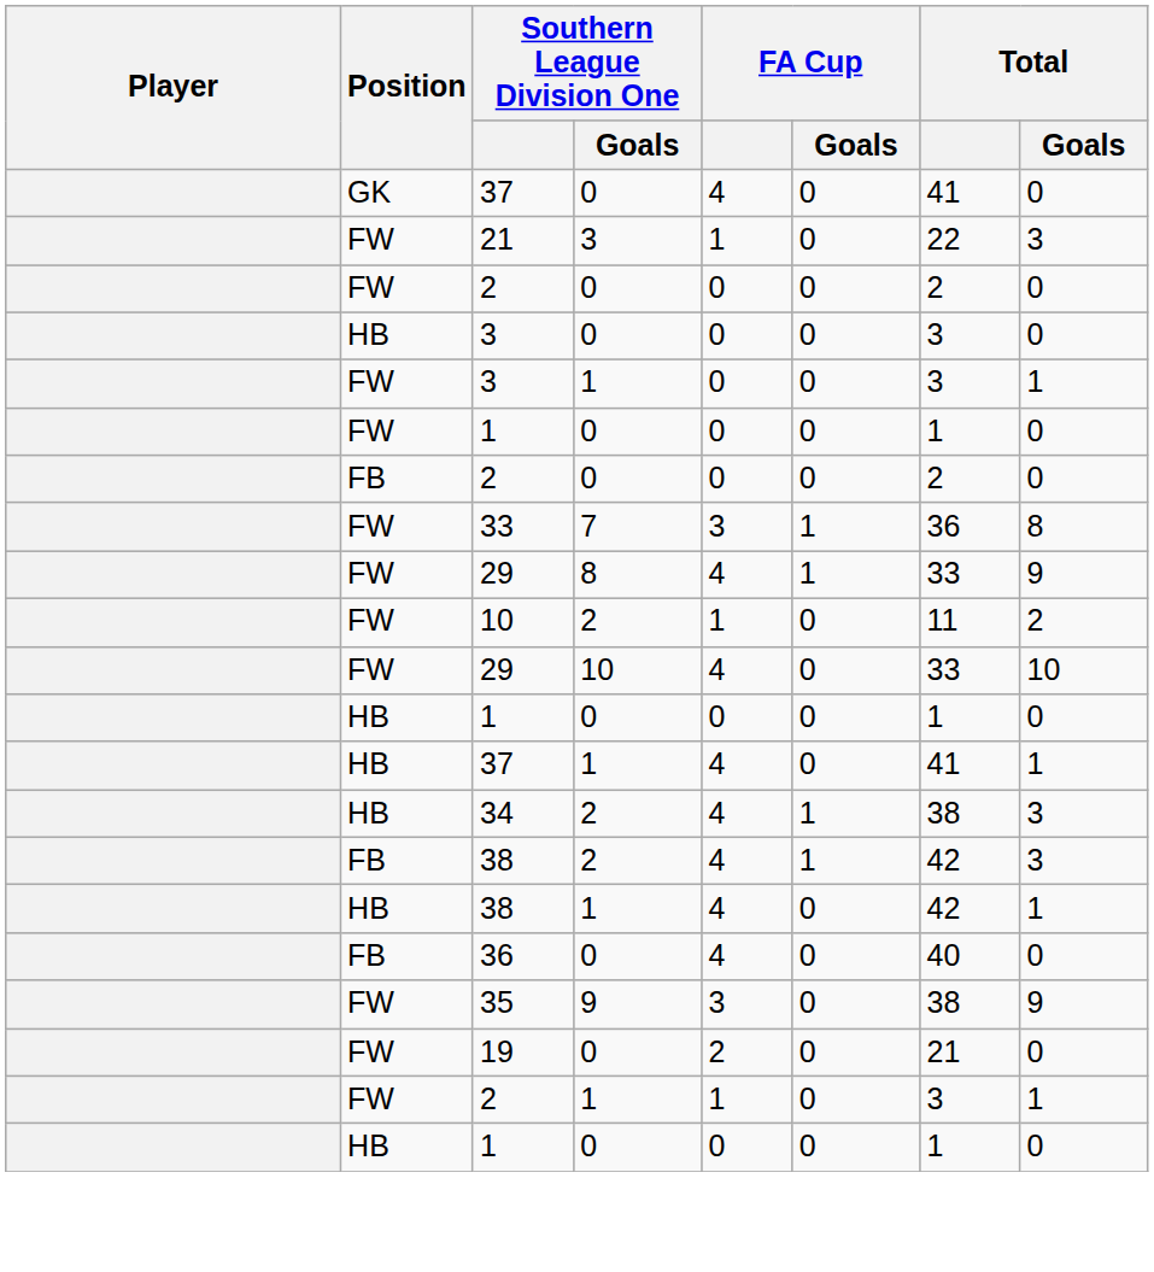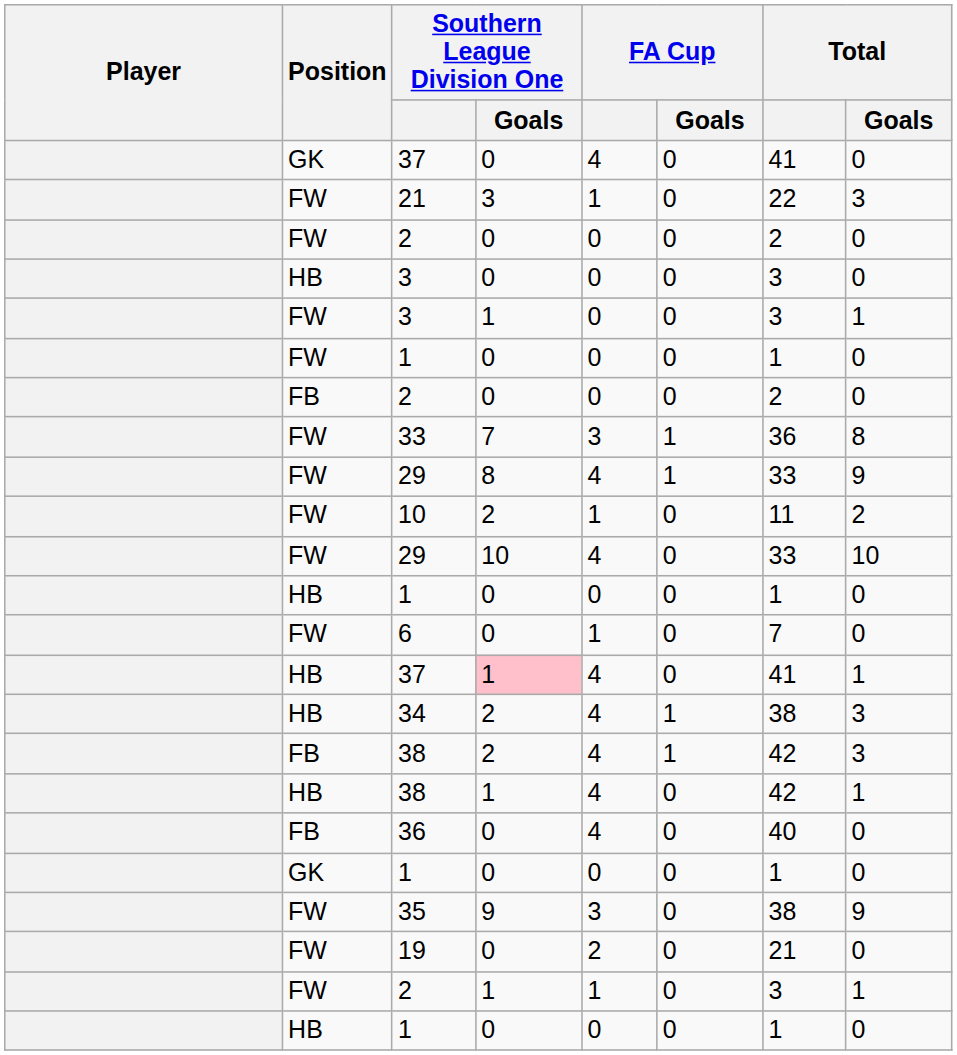+ row: FW | 6 | 0 | 1 | 0 | 7 | 0
HB / 37 | Southern League Division One / Goals: no background -> pink background
+ row: GK | 1 | 0 | 0 | 0 | 1 | 0
